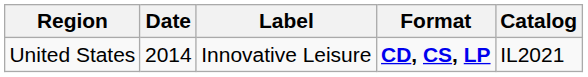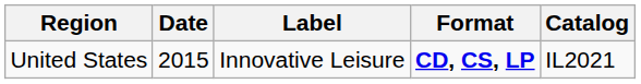United States | Date: 2014 -> 2015
